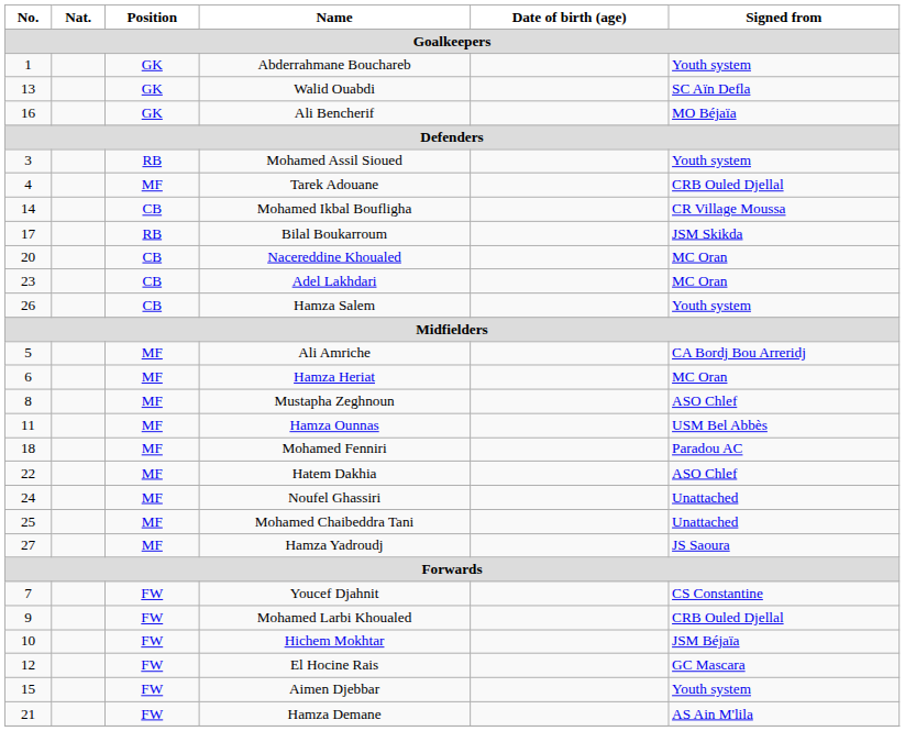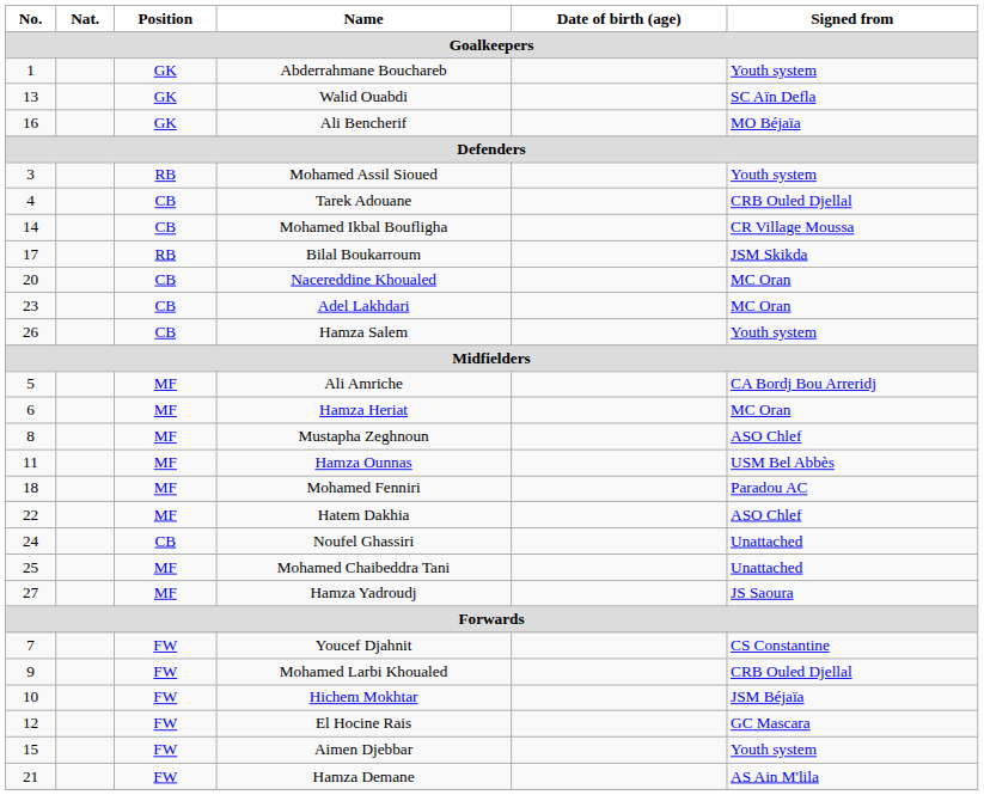Tarek Adouane | Position: MF -> CB
Noufel Ghassiri | Position: MF -> CB
